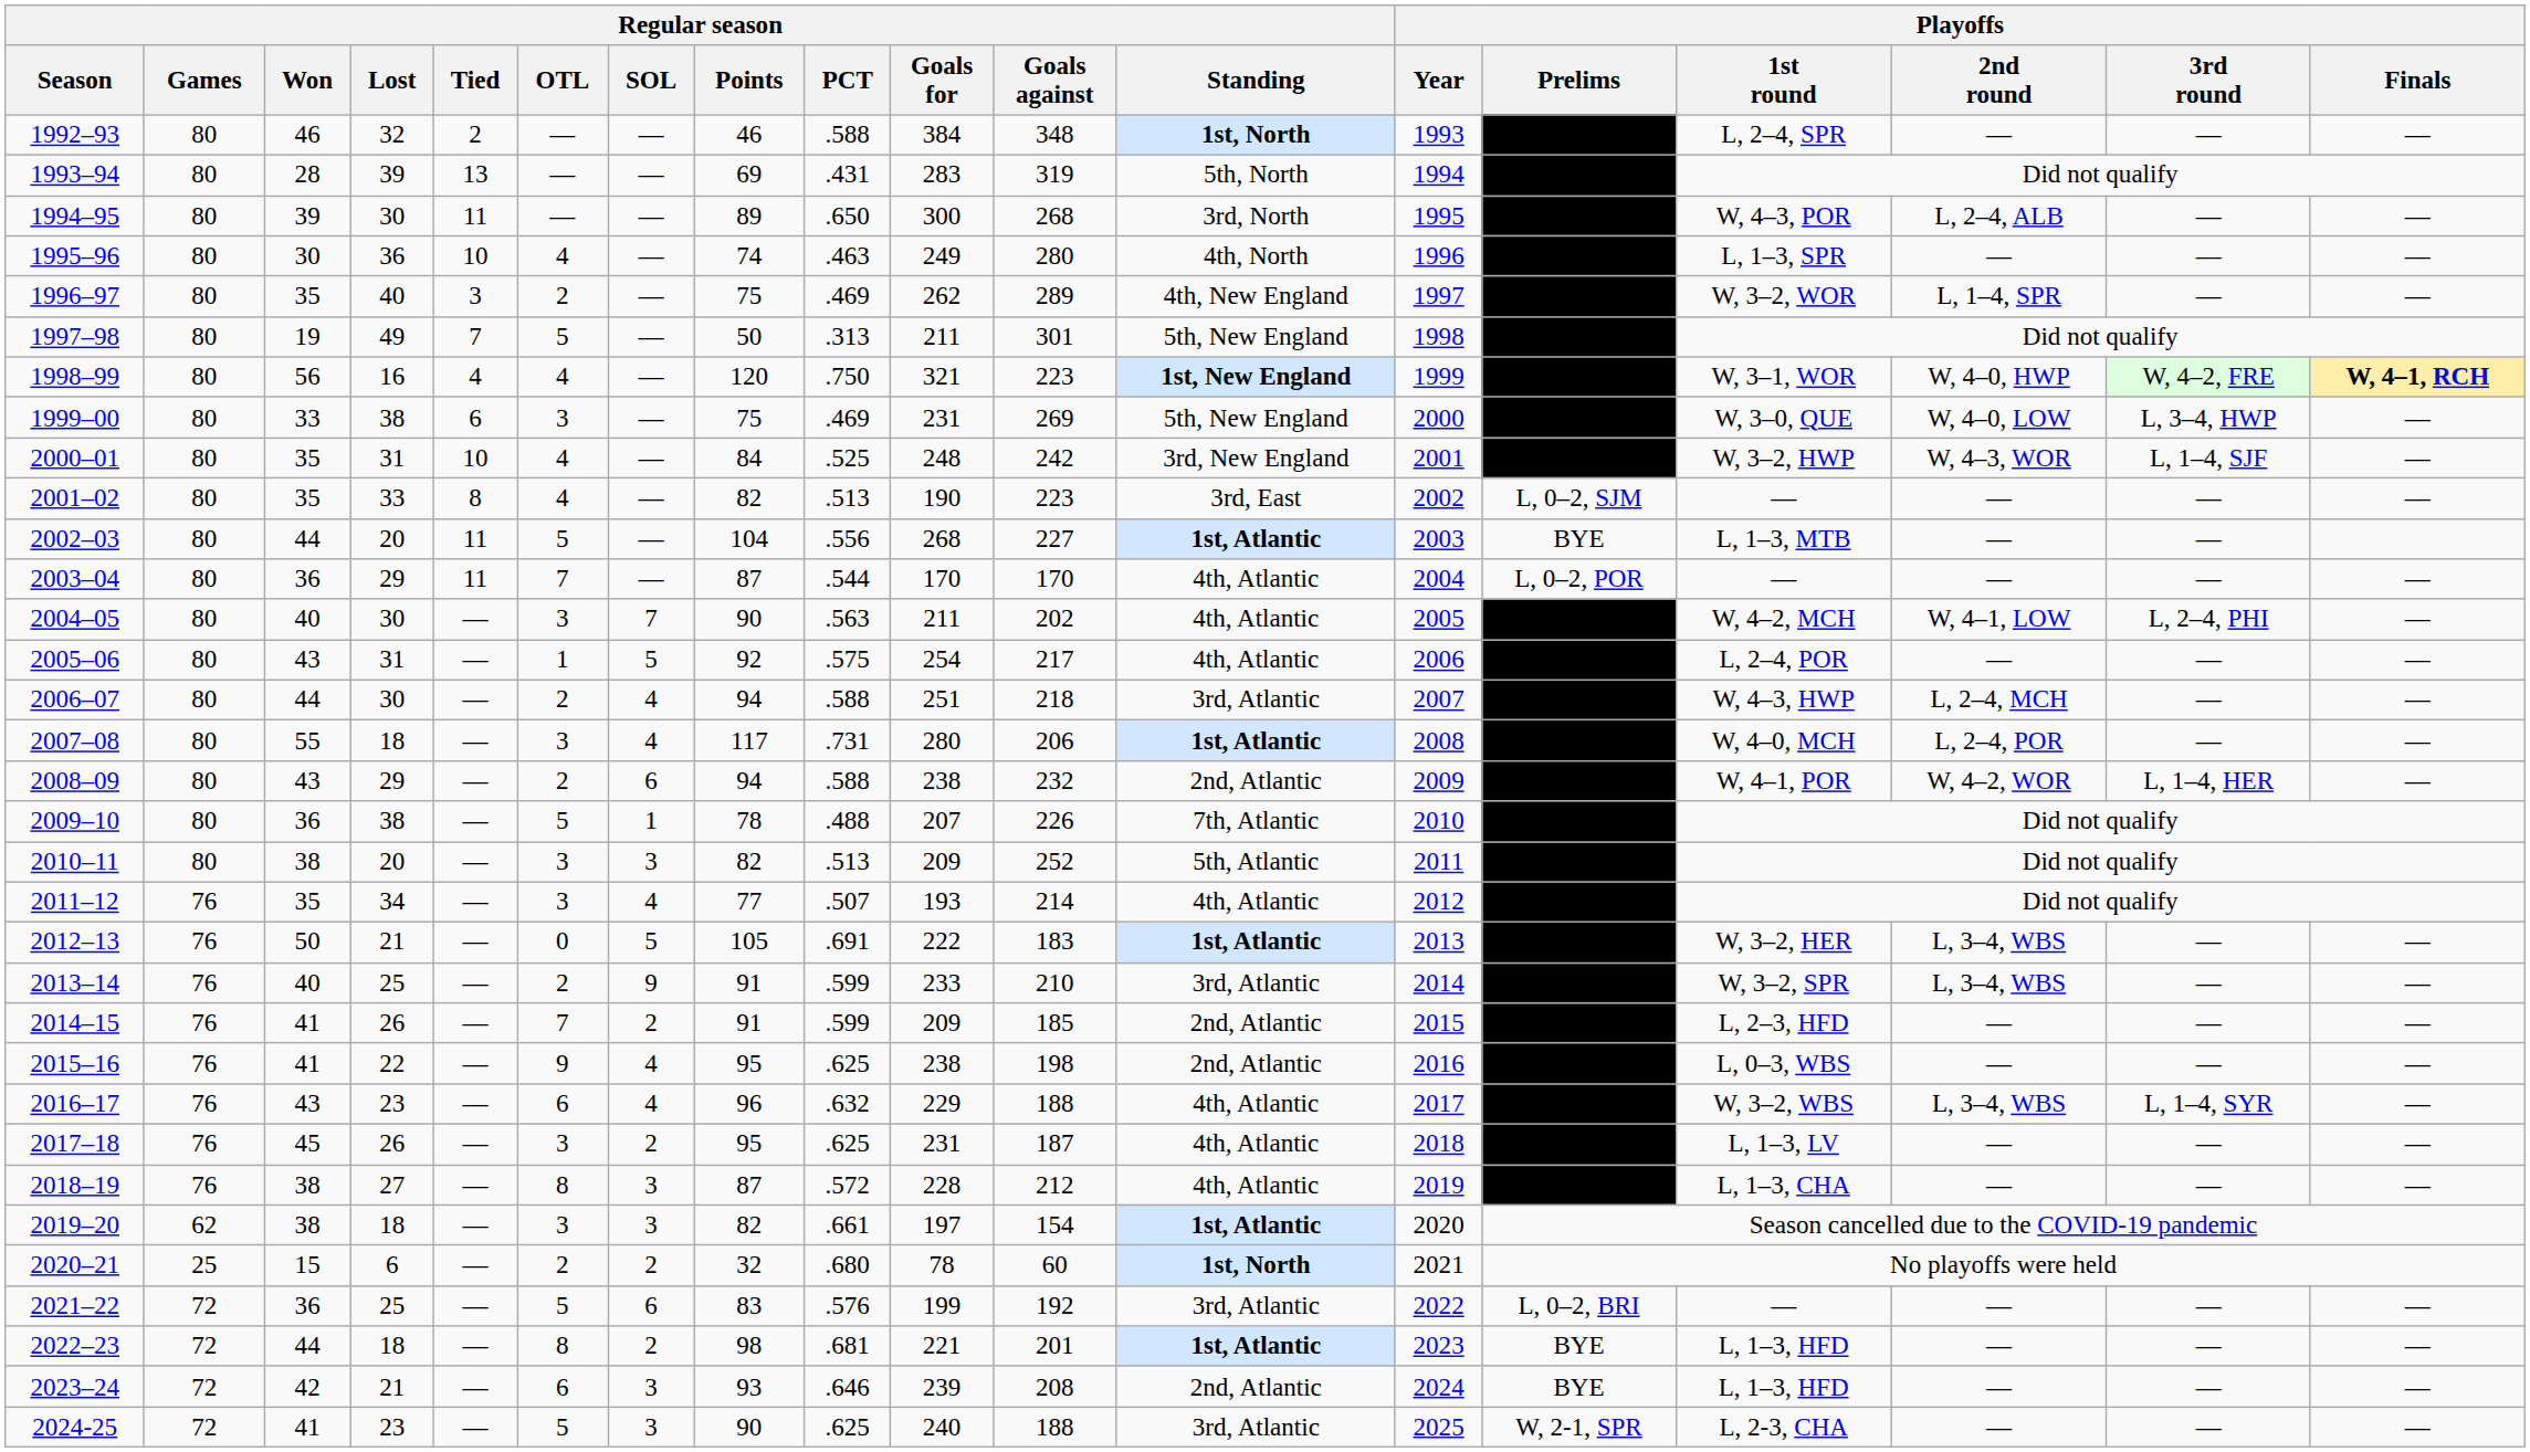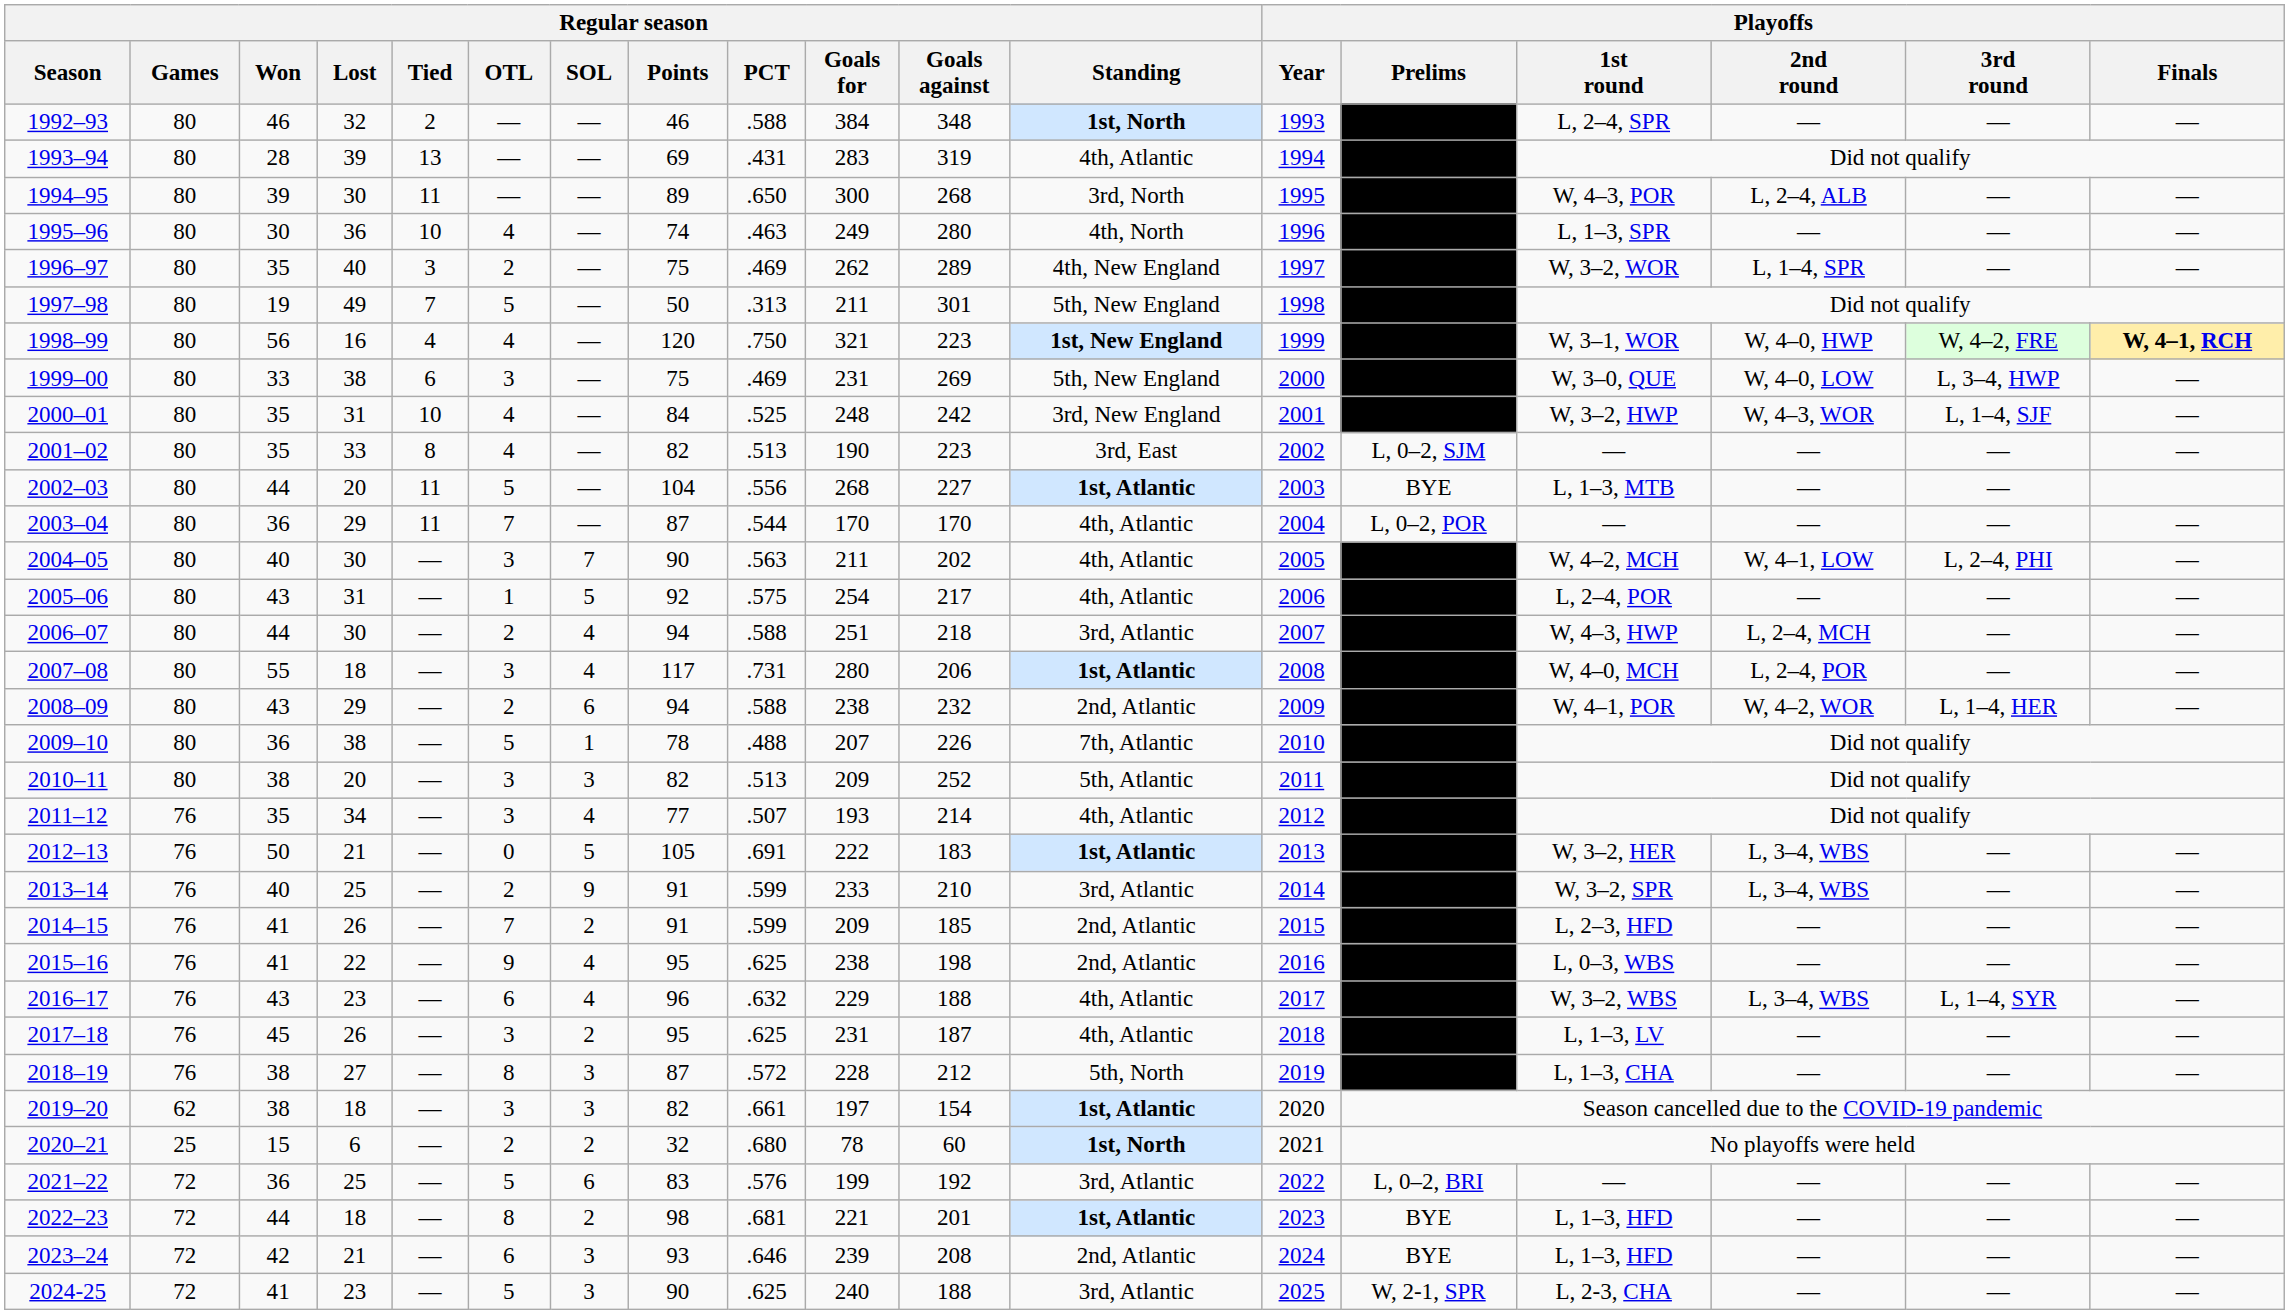1993–94 | Regular season / Standing: 5th, North -> 4th, Atlantic
2018–19 | Regular season / Standing: 4th, Atlantic -> 5th, North
